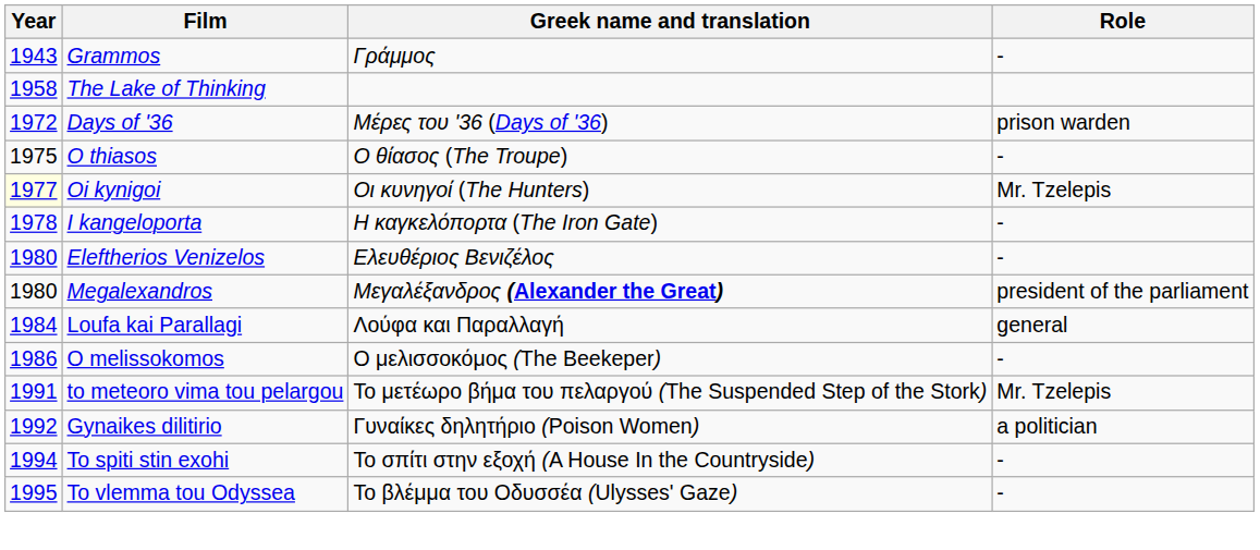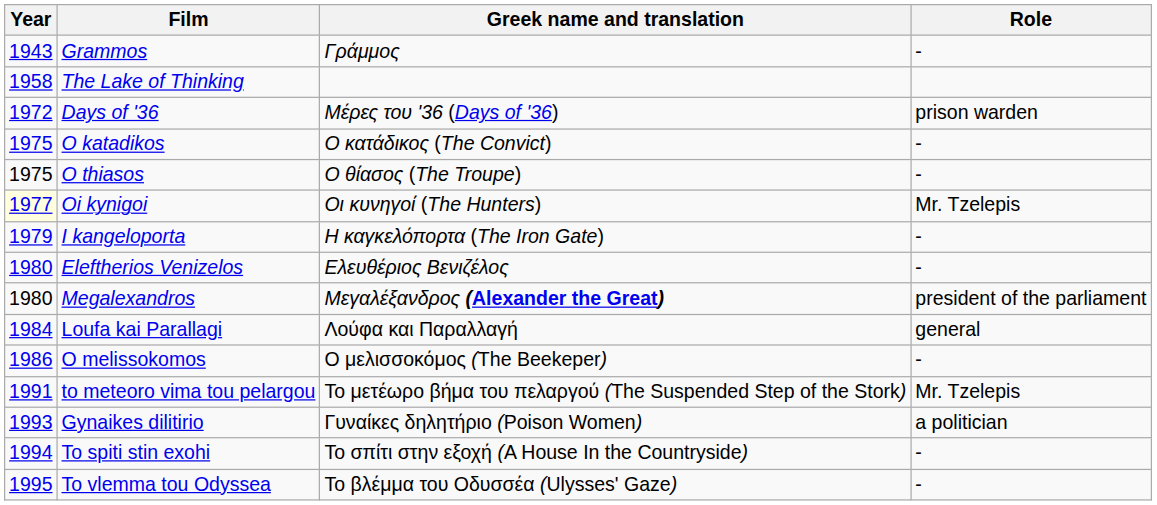+ row: 1975 | O katadikos | Ο κατάδικος (The Convict) | -
I kangeloporta | Year: 1978 -> 1979
Gynaikes dilitirio | Year: 1992 -> 1993
